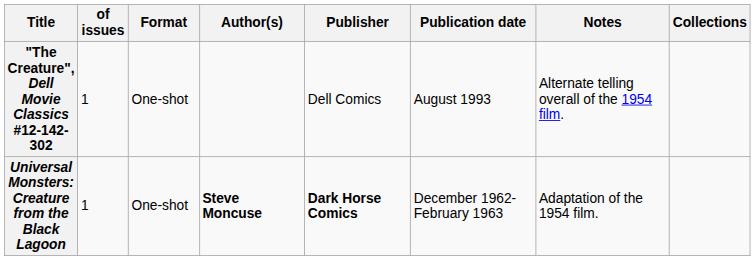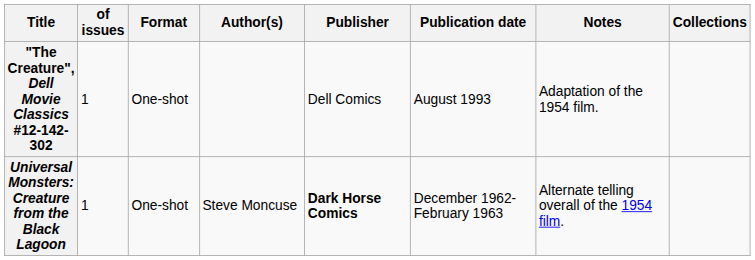"The Creature", Dell Movie Classics #12-142-302 | Notes: Alternate telling overall of the 1954 film. -> Adaptation of the 1954 film.
Universal Monsters: Creature from the Black Lagoon | Author(s): bold -> normal
Universal Monsters: Creature from the Black Lagoon | Notes: Adaptation of the 1954 film. -> Alternate telling overall of the 1954 film.
